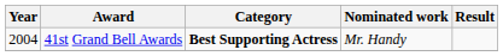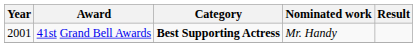41st Grand Bell Awards | Year: 2004 -> 2001
